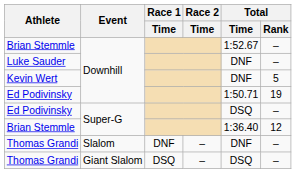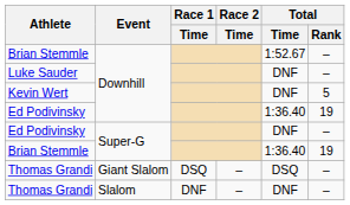Ed Podivinsky / Downhill | Total / Time: 1:50.71 -> 1:36.40
Ed Podivinsky / Super-G | Total / Time: DSQ -> DNF
Brian Stemmle / Super-G | Total / Rank: 12 -> 19
rows swapped: Thomas Grandi / Giant Slalom <-> Thomas Grandi / Slalom
